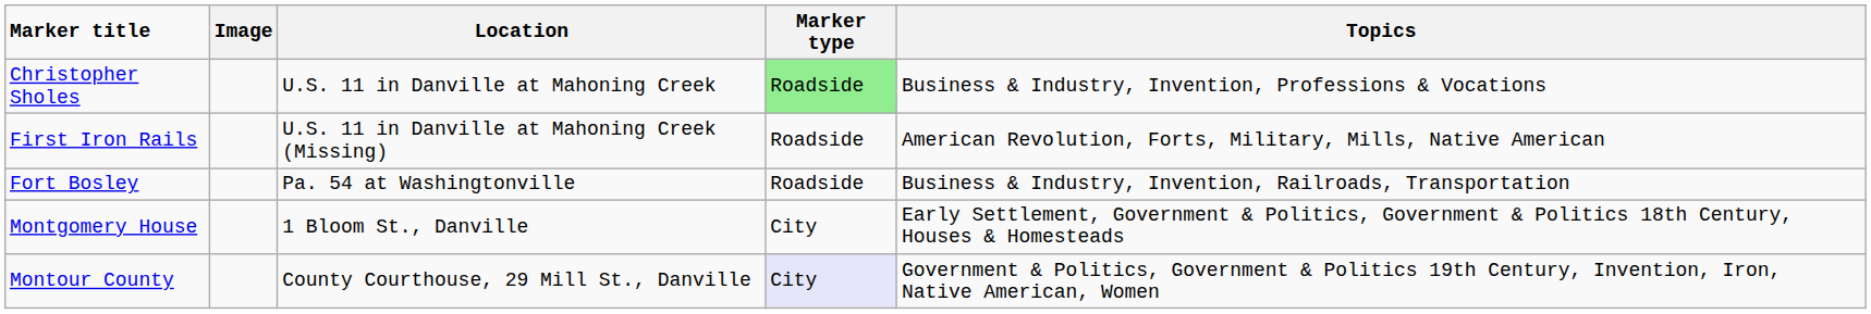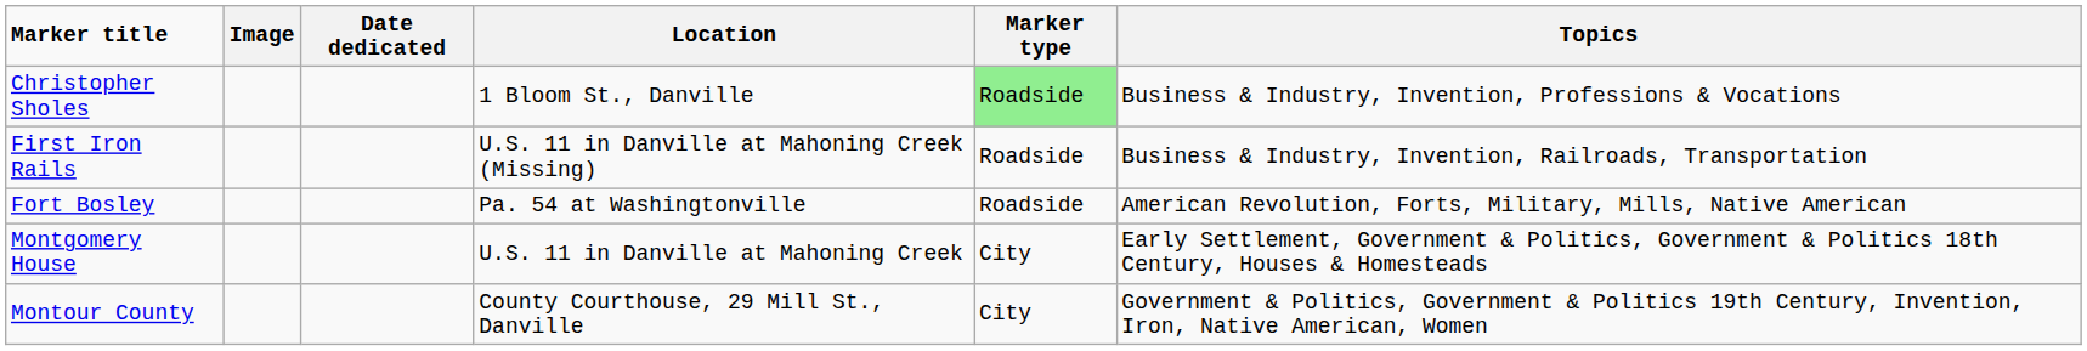+ column: Date dedicated
Christopher Sholes | Location: U.S. 11 in Danville at Mahoning Creek -> 1 Bloom St., Danville
First Iron Rails | Topics: American Revolution, Forts, Military, Mills, Native American -> Business & Industry, Invention, Railroads, Transportation
Fort Bosley | Topics: Business & Industry, Invention, Railroads, Transportation -> American Revolution, Forts, Military, Mills, Native American
Montgomery House | Location: 1 Bloom St., Danville -> U.S. 11 in Danville at Mahoning Creek
Montour County | Marker type: lavender background -> no background
